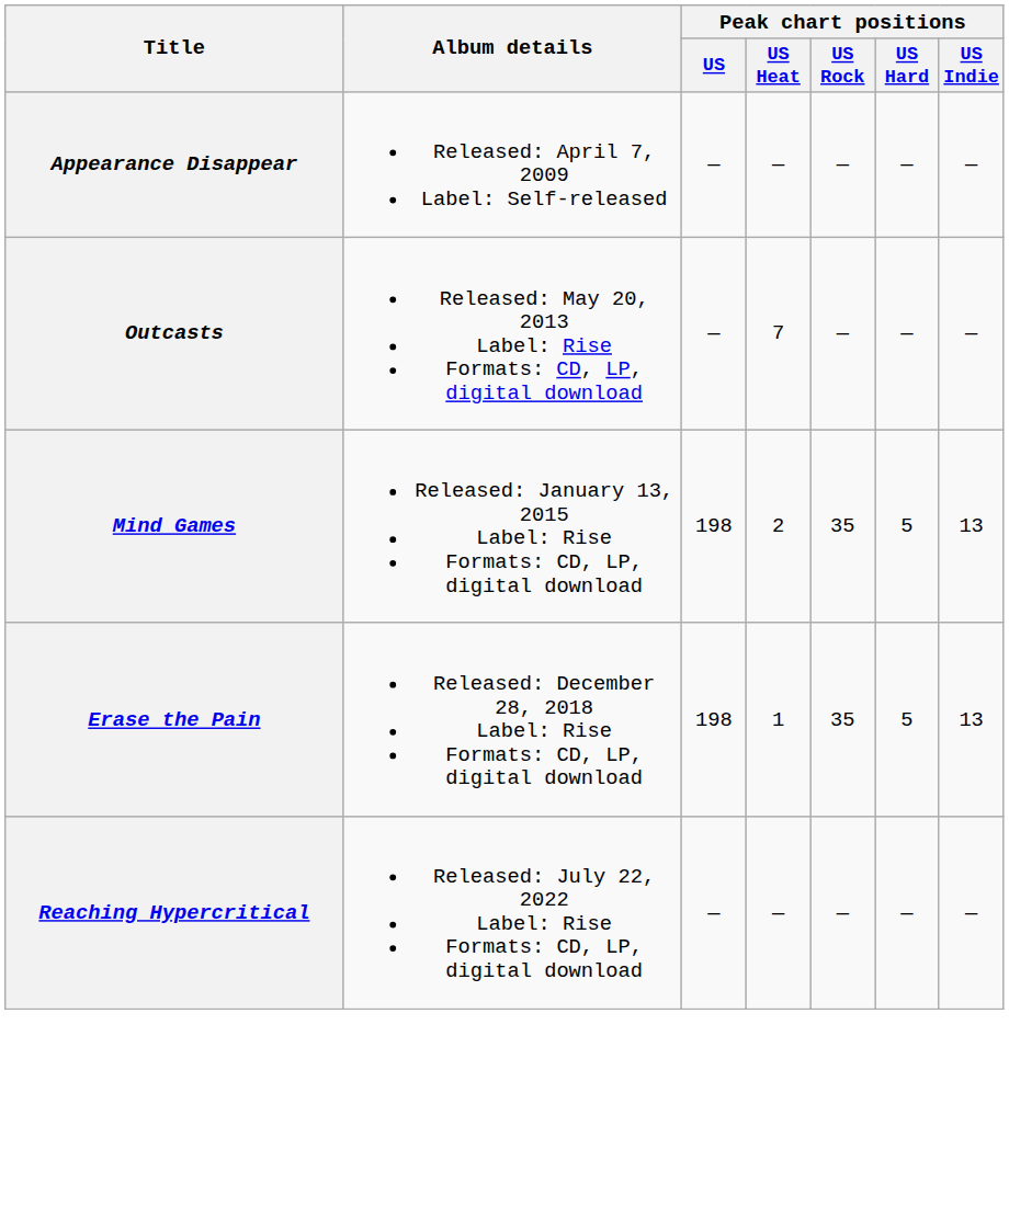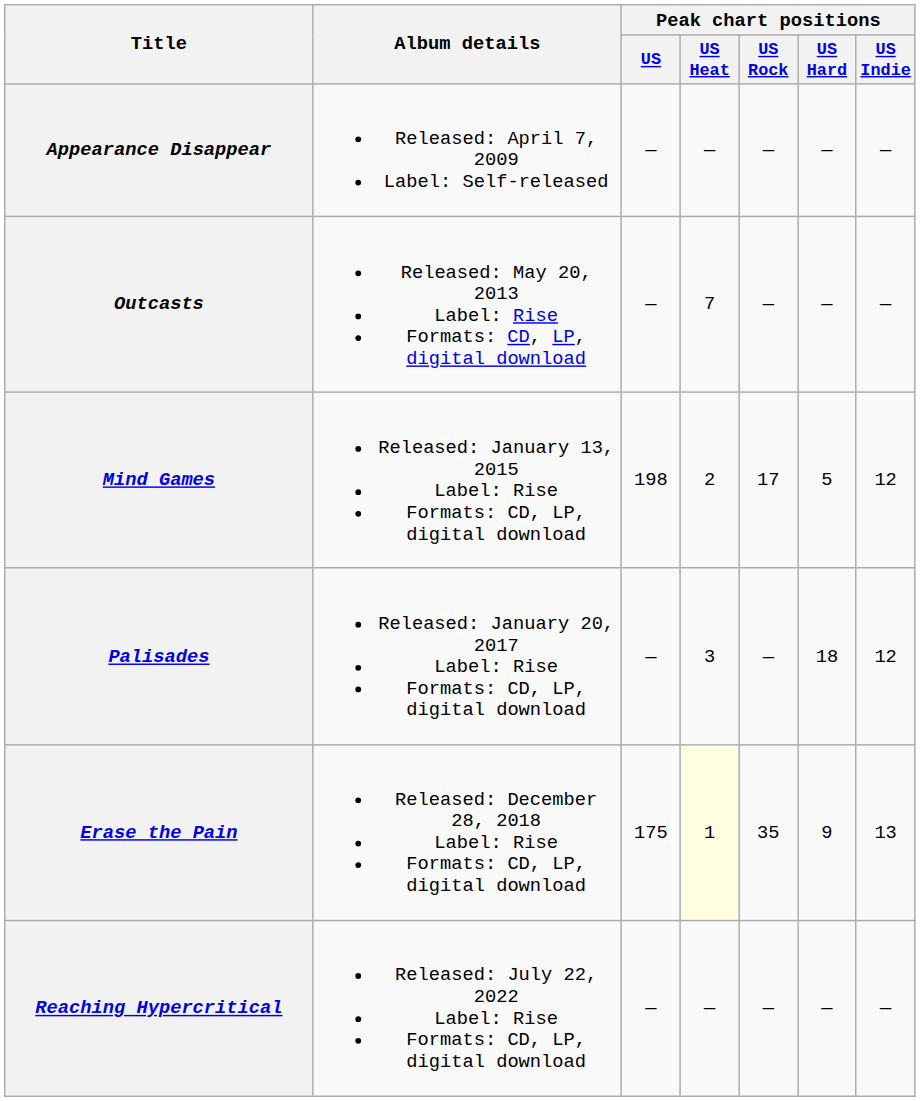Mind Games | Peak chart positions / US Rock: 35 -> 17
Mind Games | Peak chart positions / US Indie: 13 -> 12
+ row: Palisades | Released: January 20, 2017 Label: Rise Formats: CD, LP, digital download | — | 3 | — | 18 | 12
Erase the Pain | Peak chart positions / US: 198 -> 175
Erase the Pain | Peak chart positions / US Heat: no background -> lightyellow background
Erase the Pain | Peak chart positions / US Hard: 5 -> 9
